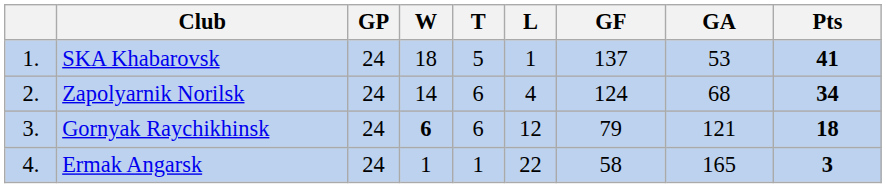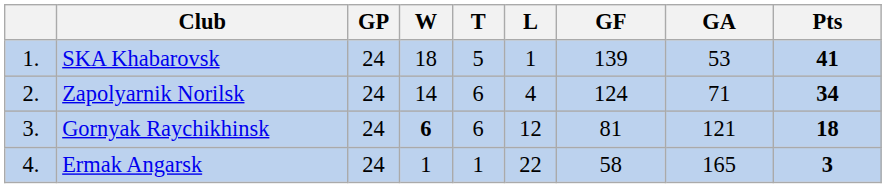SKA Khabarovsk | GF: 137 -> 139
Zapolyarnik Norilsk | GA: 68 -> 71
Gornyak Raychikhinsk | GF: 79 -> 81
